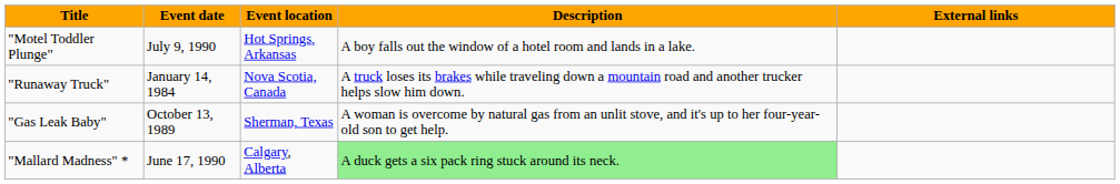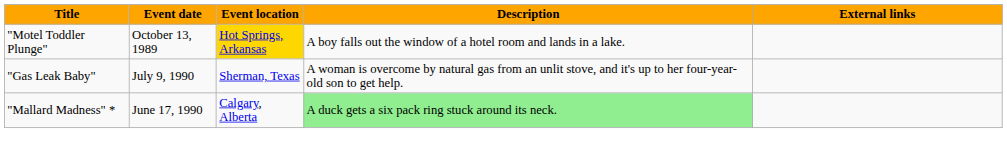"Motel Toddler Plunge" | Event date: July 9, 1990 -> October 13, 1989
"Motel Toddler Plunge" | Event location: no background -> gold background
- row: "Runaway Truck" | January 14, 1984 | Nova Scotia, Canada | A truck loses its brakes while traveling down a mountain road and another trucker helps slow him down.
"Gas Leak Baby" | Event date: October 13, 1989 -> July 9, 1990
